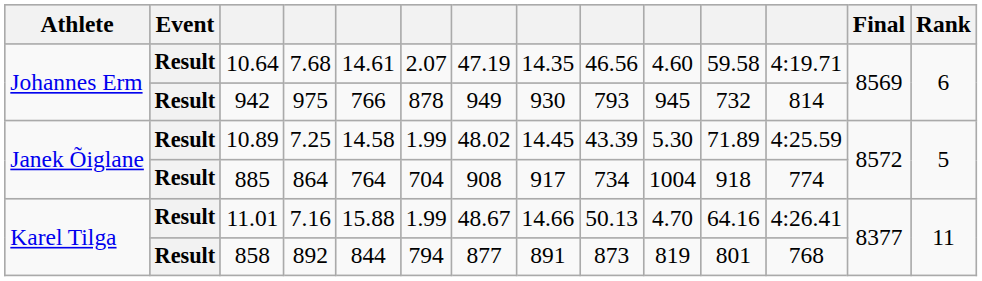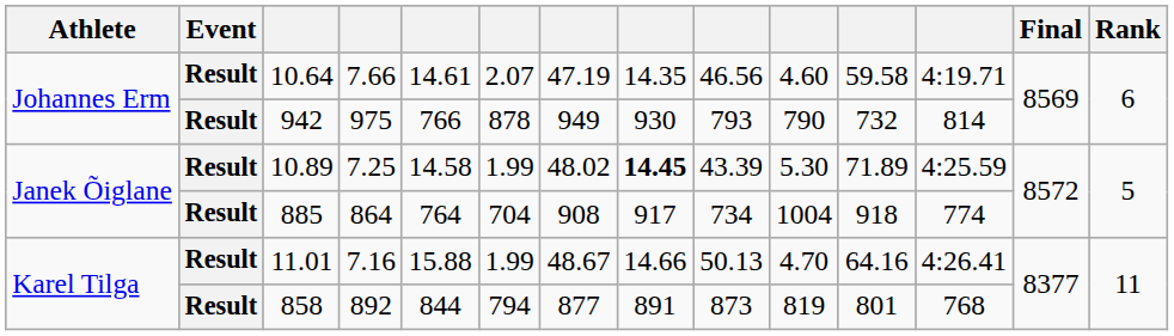10.64 | column 4: 7.68 -> 7.66
942 | column 10: 945 -> 790
10.89 | column 8: normal -> bold
